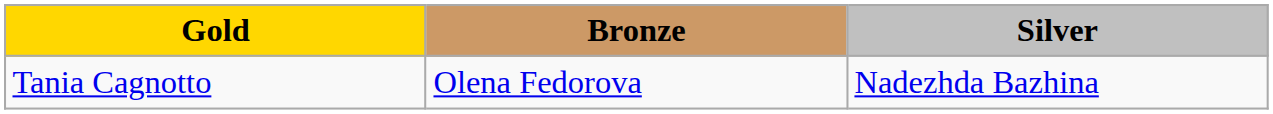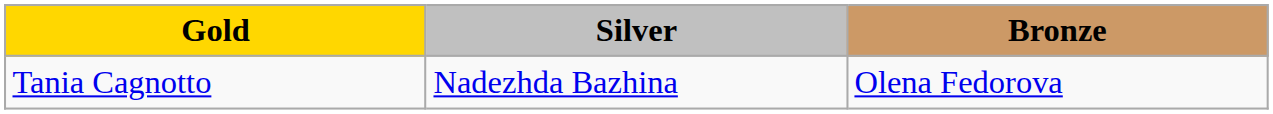columns swapped: Silver <-> Bronze
